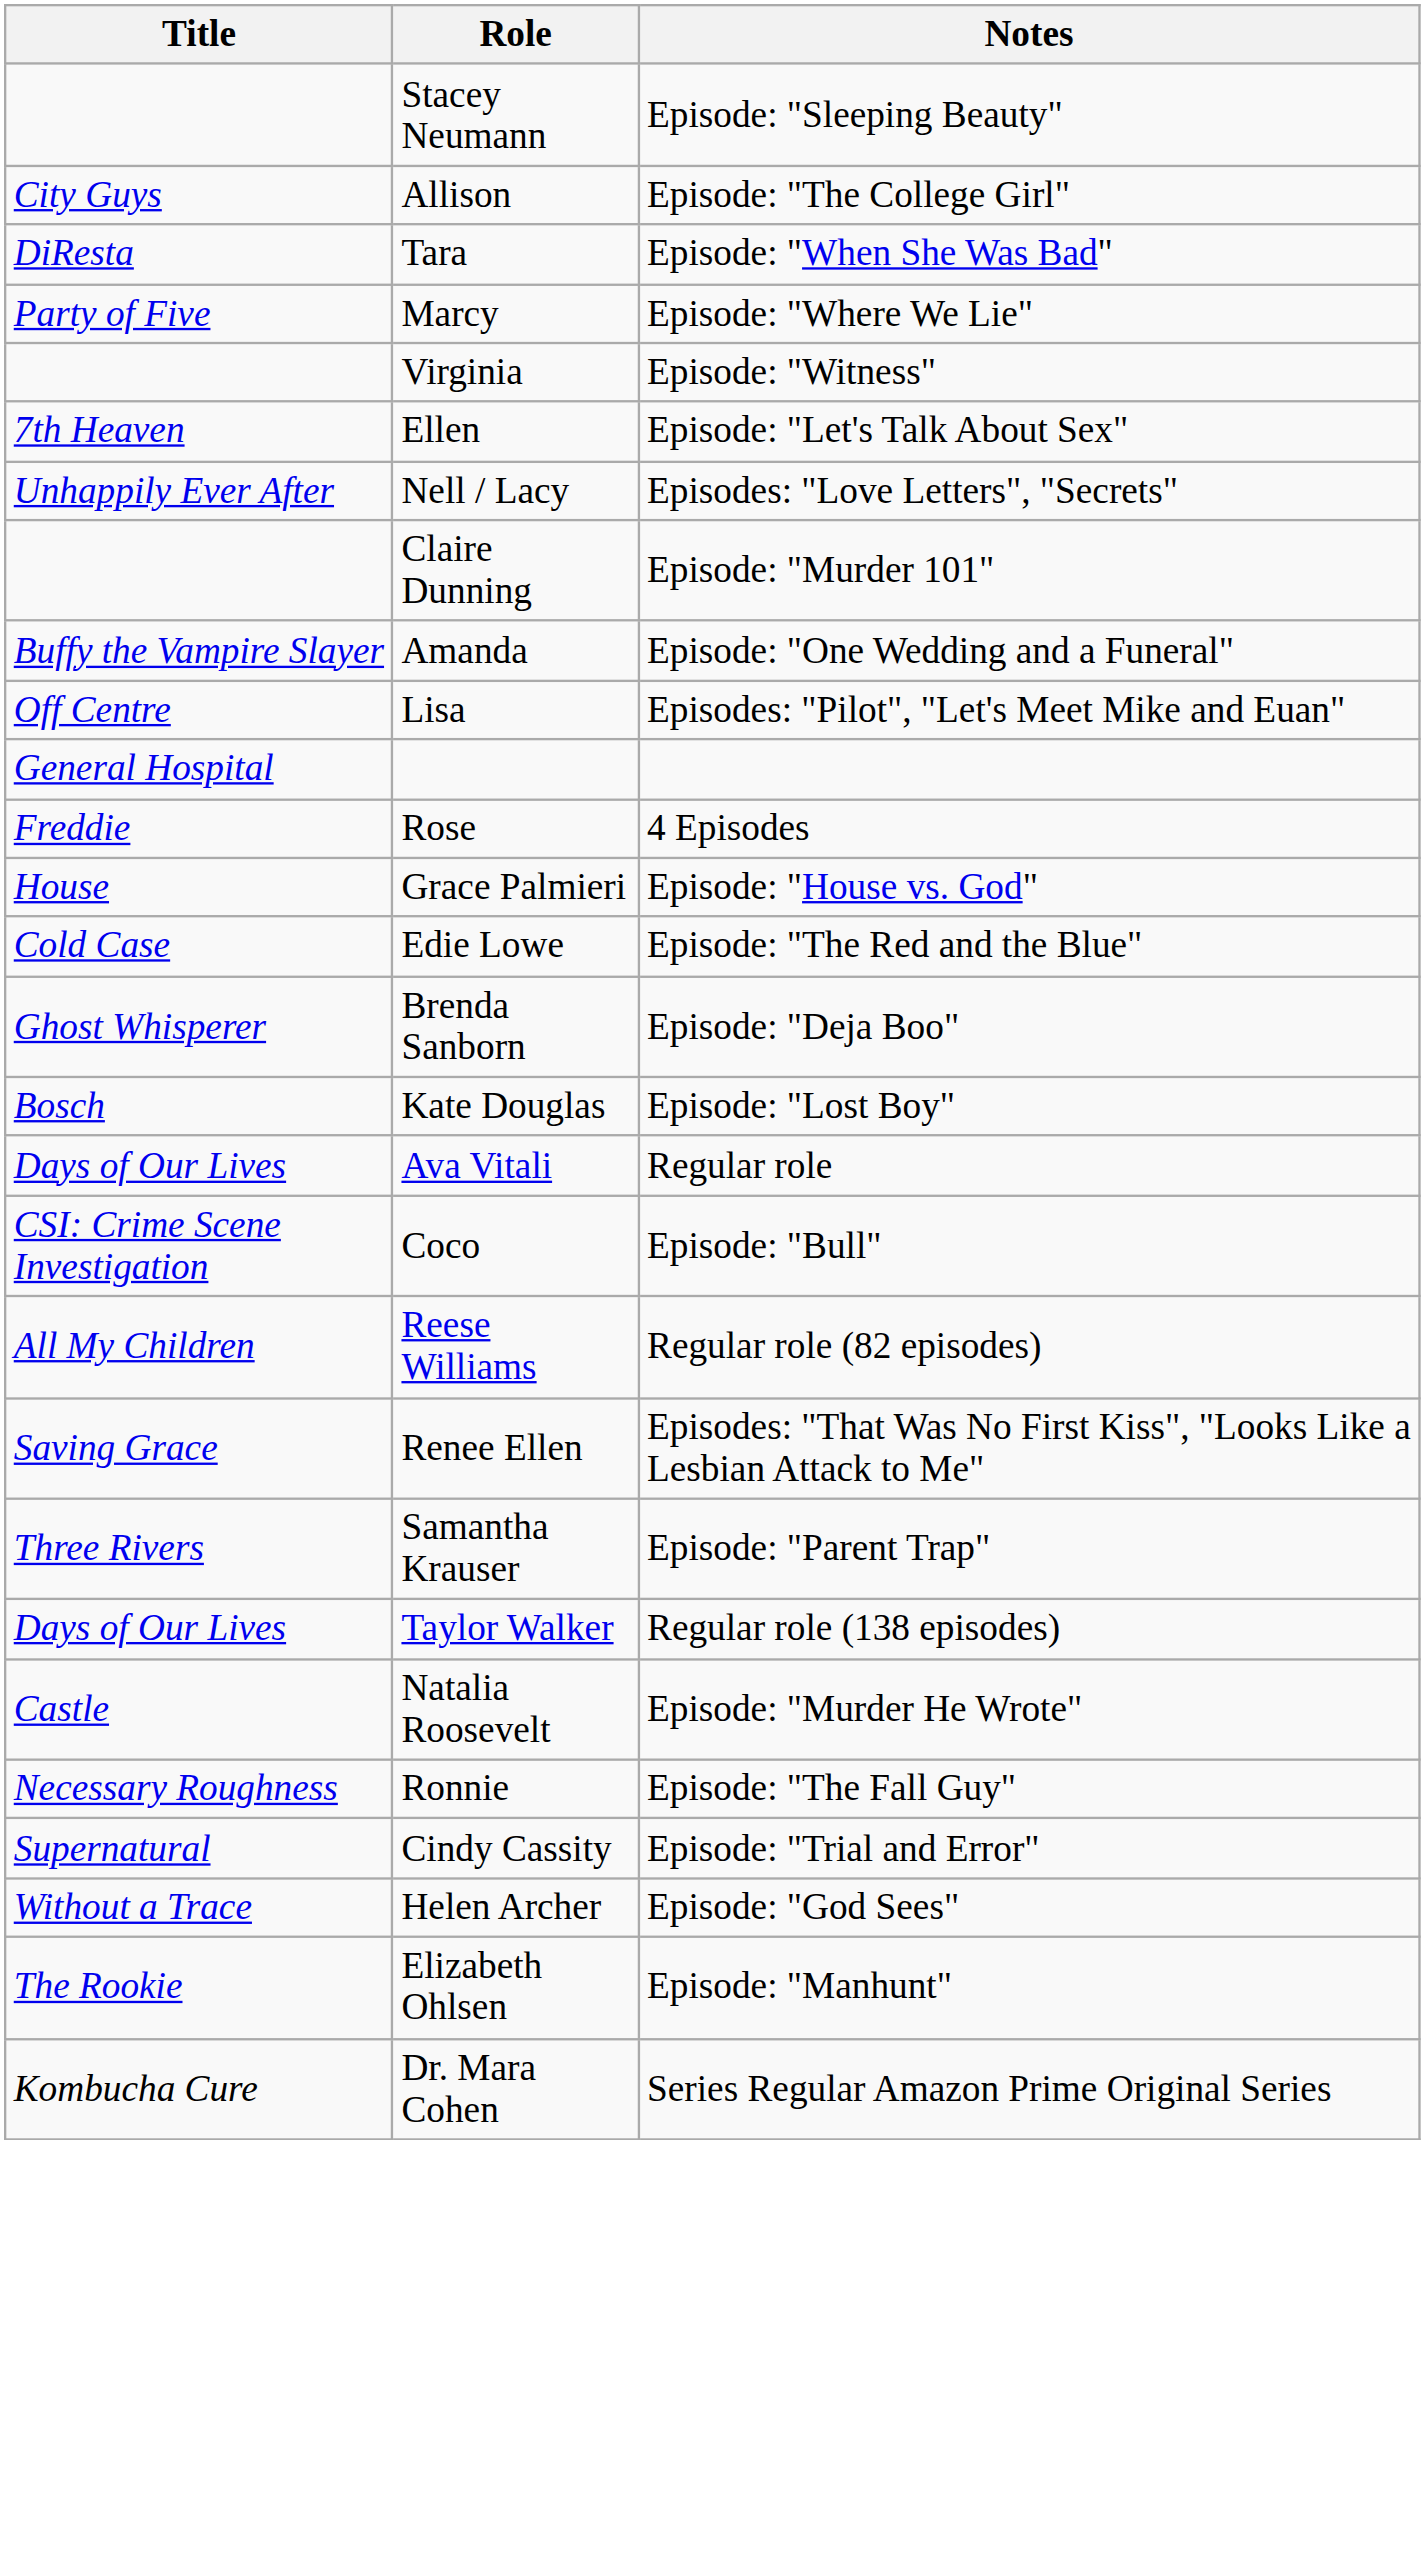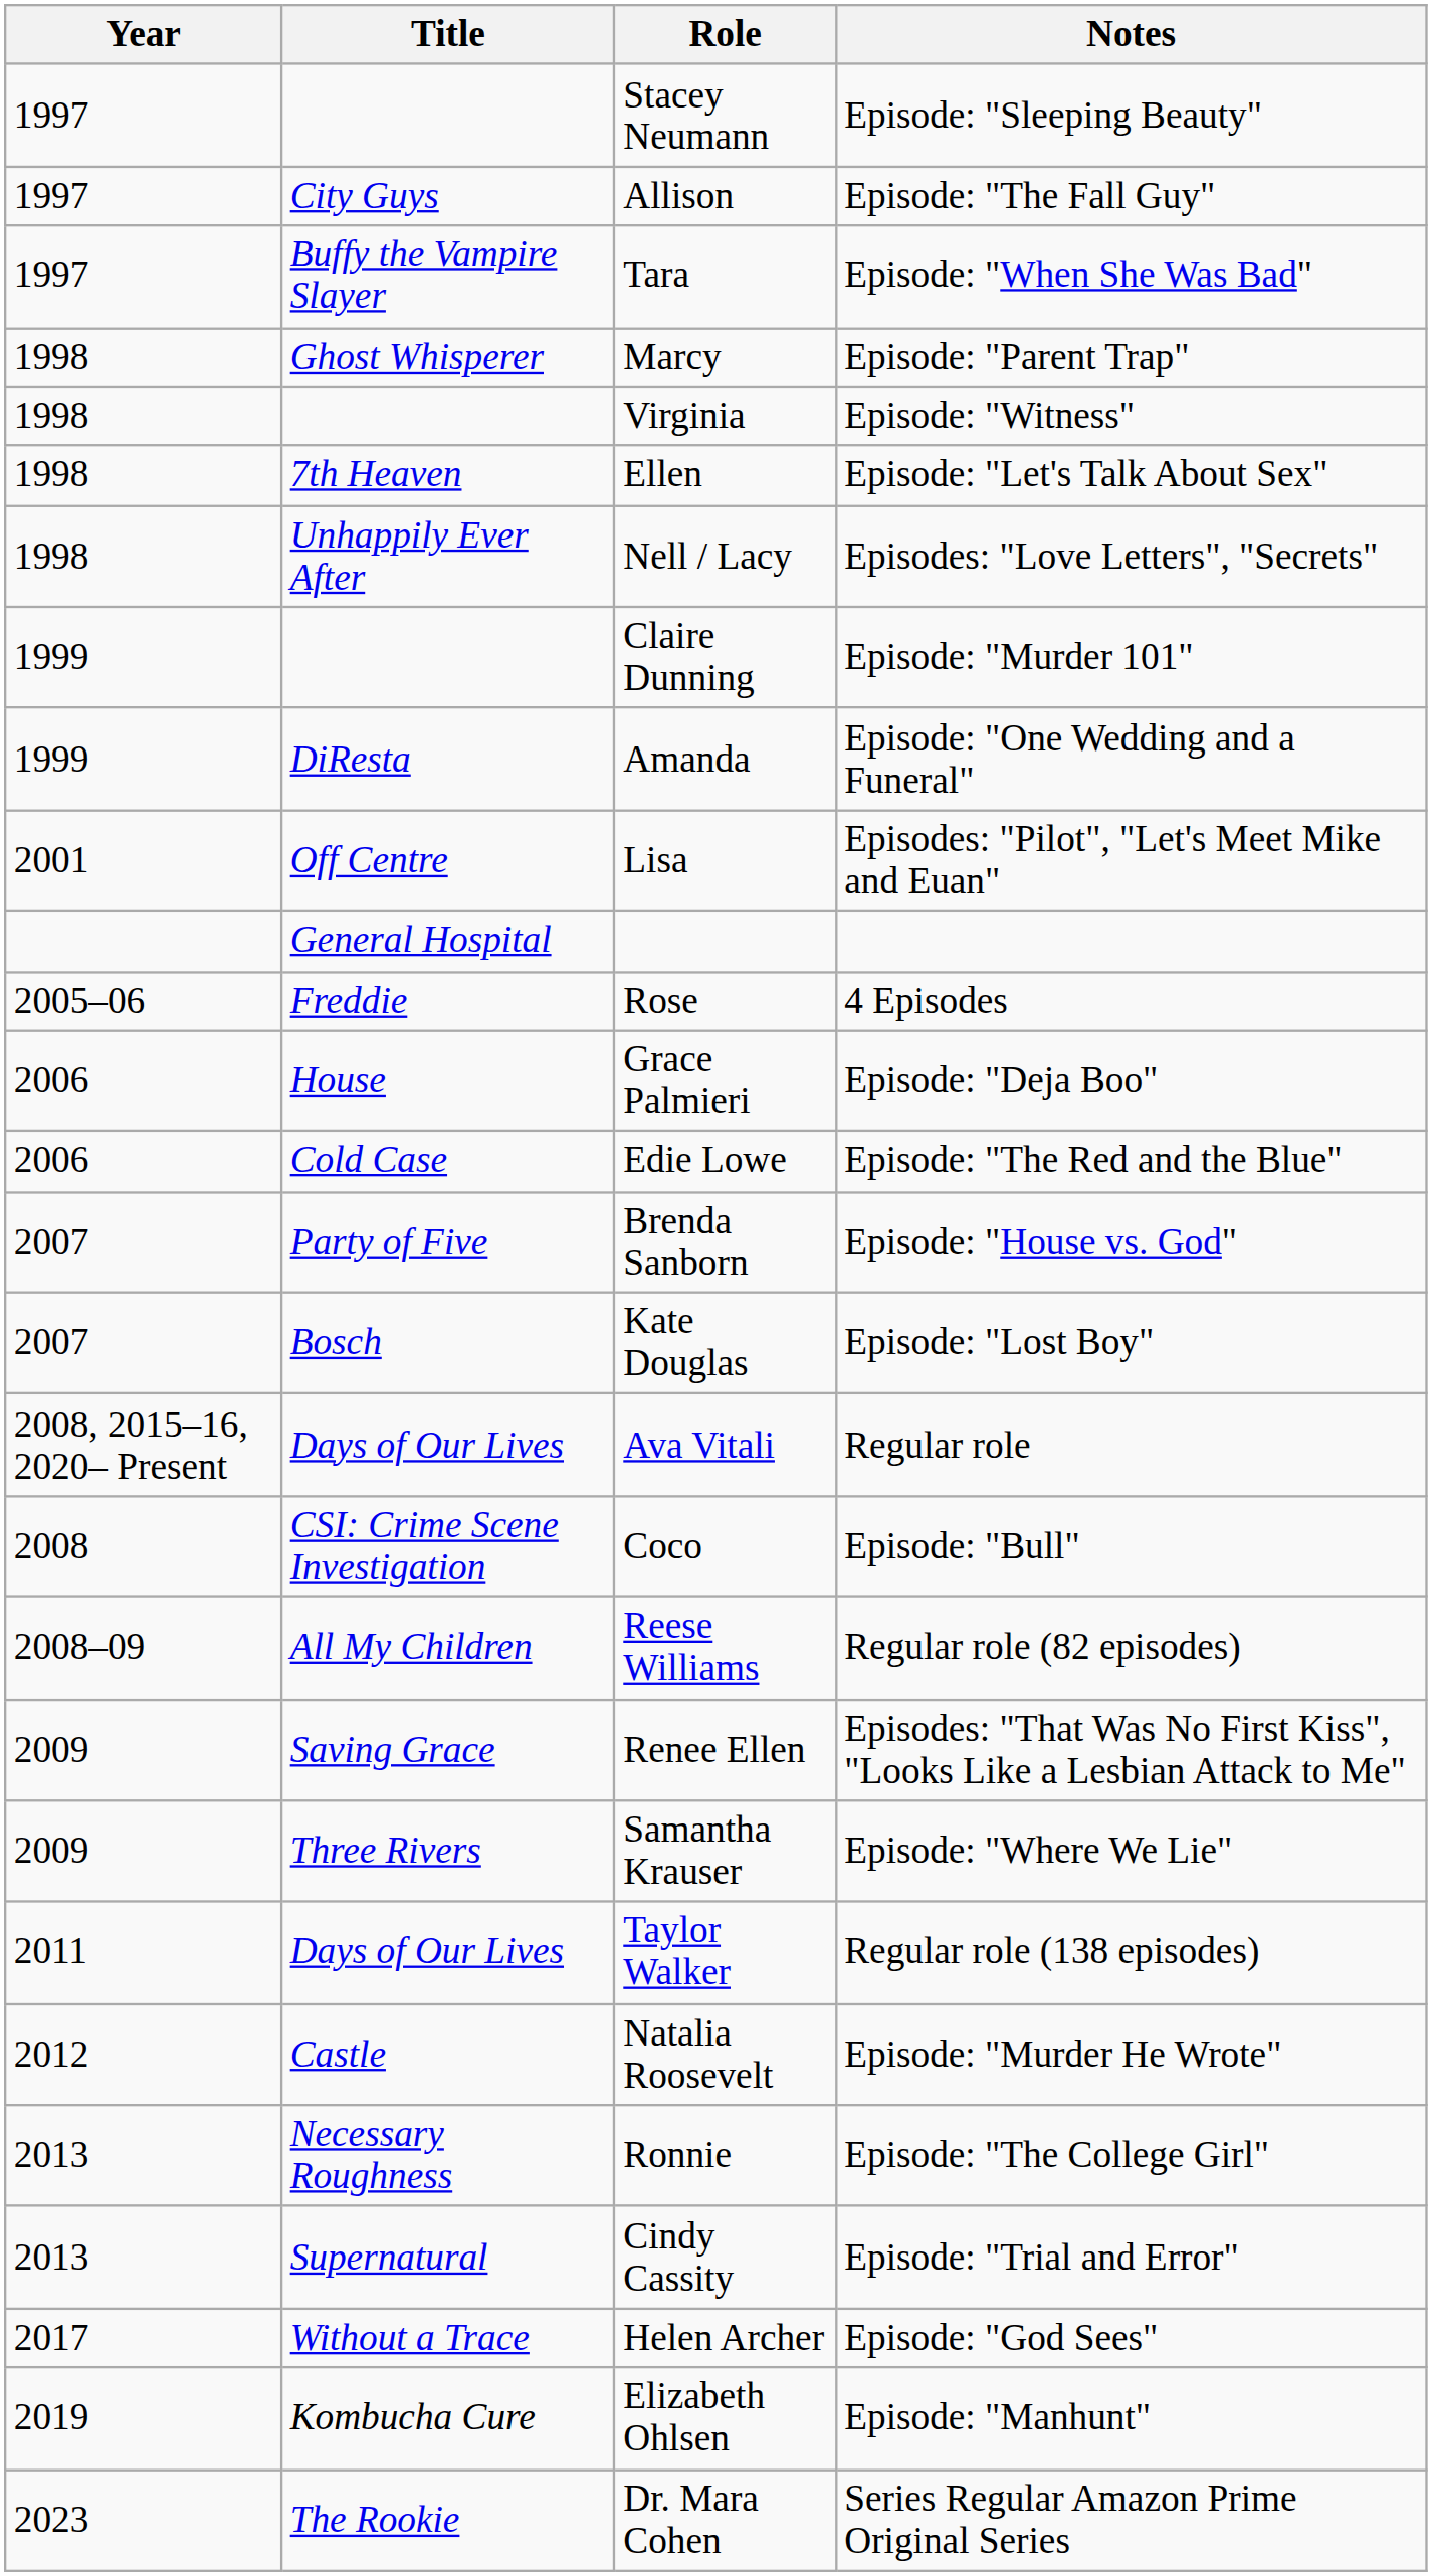+ column: Year | 1997 | 1997 | 1997 | 1998 | 1998 | 1998 | 1998 | 1999 | 1999 | 2001 | 2005–06 | 2006 | 2006 | 2007 | 2007 | 2008, 2015–16, 2020– Present | 2008 | 2008–09 | 2009 | 2009 | 2011 | 2012 | 2013 | 2013 | 2017 | 2019 | 2023
Allison | Notes: Episode: "The College Girl" -> Episode: "The Fall Guy"
Tara | Title: DiResta -> Buffy the Vampire Slayer
Marcy | Title: Party of Five -> Ghost Whisperer
Marcy | Notes: Episode: "Where We Lie" -> Episode: "Parent Trap"
Amanda | Title: Buffy the Vampire Slayer -> DiResta
Grace Palmieri | Notes: Episode: "House vs. God" -> Episode: "Deja Boo"
Brenda Sanborn | Title: Ghost Whisperer -> Party of Five
Brenda Sanborn | Notes: Episode: "Deja Boo" -> Episode: "House vs. God"
Samantha Krauser | Notes: Episode: "Parent Trap" -> Episode: "Where We Lie"
Ronnie | Notes: Episode: "The Fall Guy" -> Episode: "The College Girl"
Elizabeth Ohlsen | Title: The Rookie -> Kombucha Cure
Dr. Mara Cohen | Title: Kombucha Cure -> The Rookie
